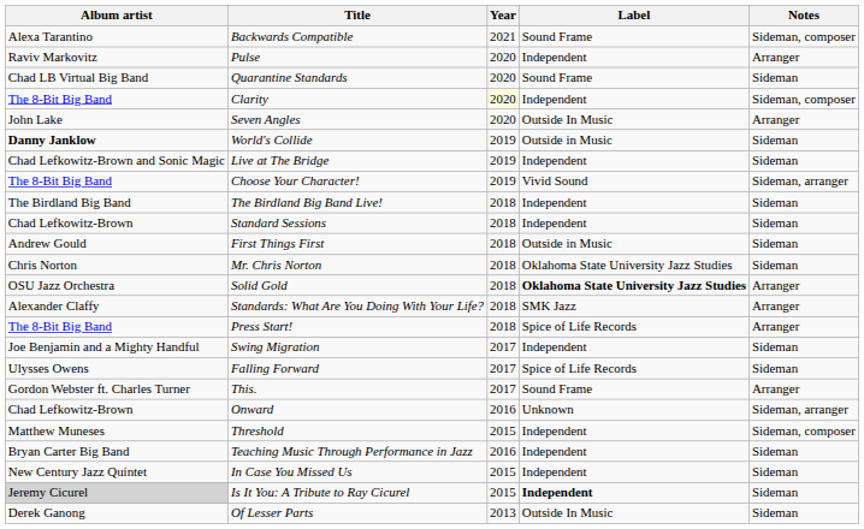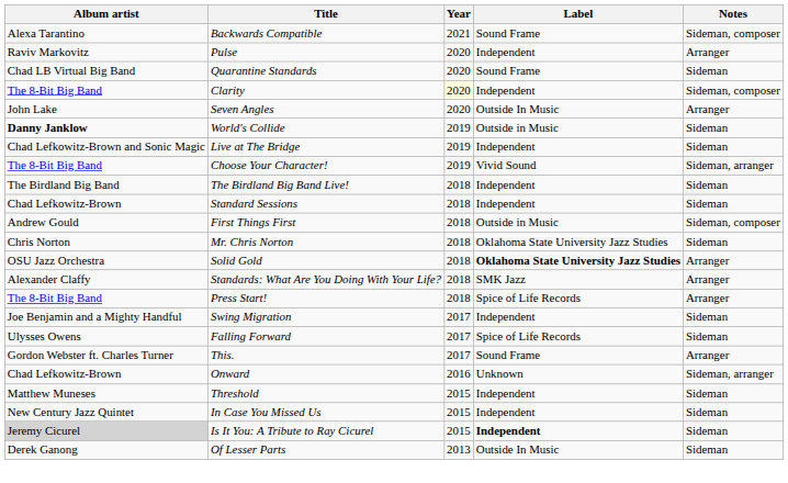First Things First | Notes: Sideman -> Sideman, composer
Threshold | Notes: Sideman, composer -> Sideman
- row: Bryan Carter Big Band | Teaching Music Through Performance in Jazz | 2016 | Independent | Sideman
